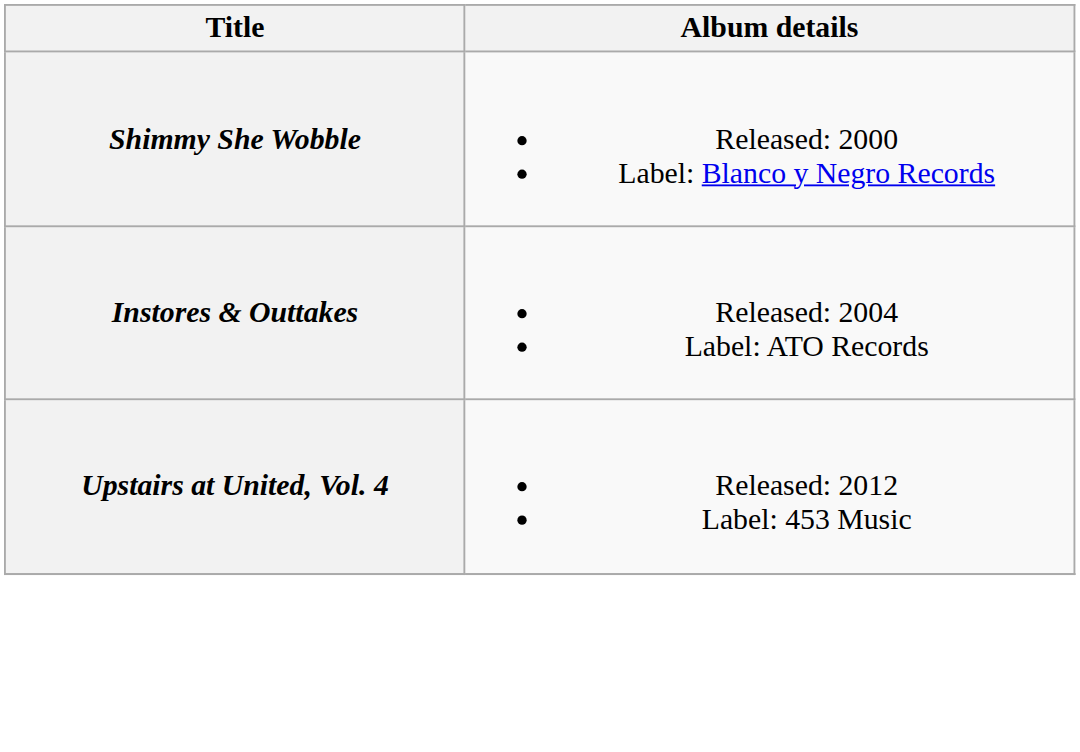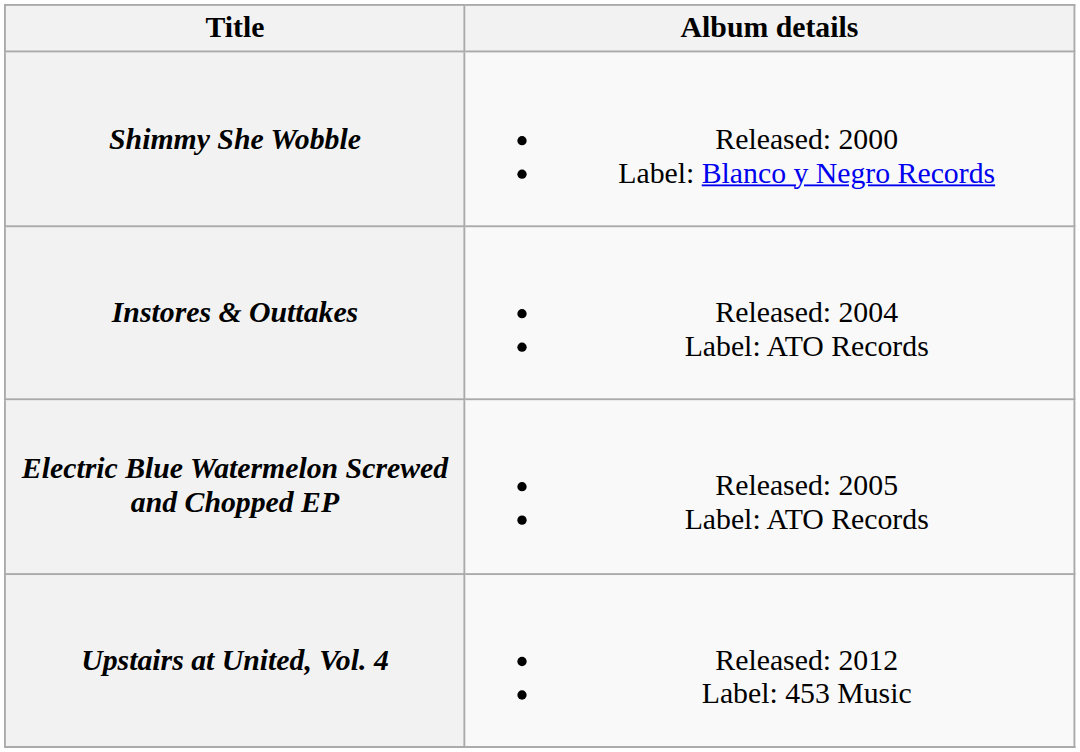+ row: Electric Blue Watermelon Screwed and Chopped EP | Released: 2005 Label: ATO Records
